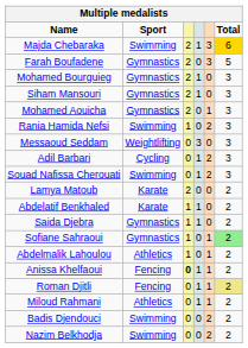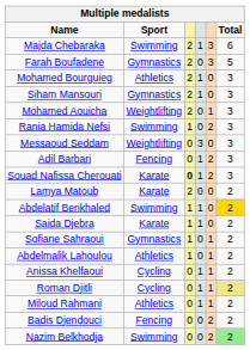Majda Chebaraka | Total: gold background -> no background
Mohamed Bourguieg | Sport: Gymnastics -> Athletics
Mohamed Aouicha | Sport: Gymnastics -> Weightlifting
Adil Barbari | Sport: Cycling -> Fencing
Souad Nafissa Cherouati | Sport: Swimming -> Karate
Souad Nafissa Cherouati | column 3: normal -> bold
Abdelatif Benkhaled | Sport: Karate -> Swimming
Abdelatif Benkhaled | Total: no background -> gold background
Saida Djebra | Sport: Gymnastics -> Karate
Sofiane Sahraoui | Total: lightgreen background -> no background
Anissa Khelfaoui | Sport: Fencing -> Cycling
Anissa Khelfaoui | column 3: bold -> normal
Roman Djitli | Sport: Fencing -> Cycling
Badis Djendouci | Sport: Swimming -> Fencing
Nazim Belkhodja | Total: no background -> lightgreen background
